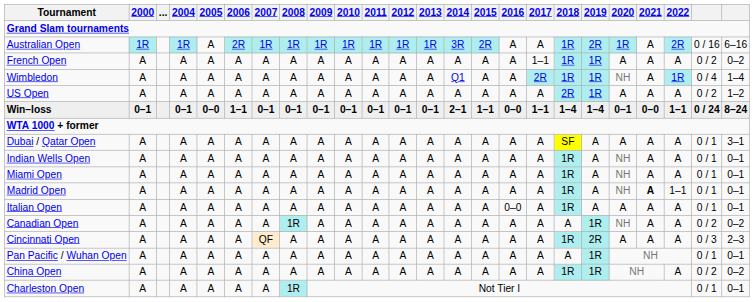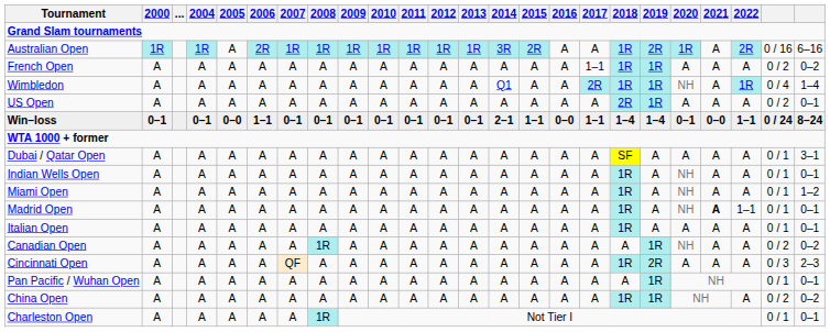US Open | column 24: 1–2 -> 0–1
Miami Open | column 24: 0–1 -> 1–2
Italian Open | 2016: 0–0 -> A
